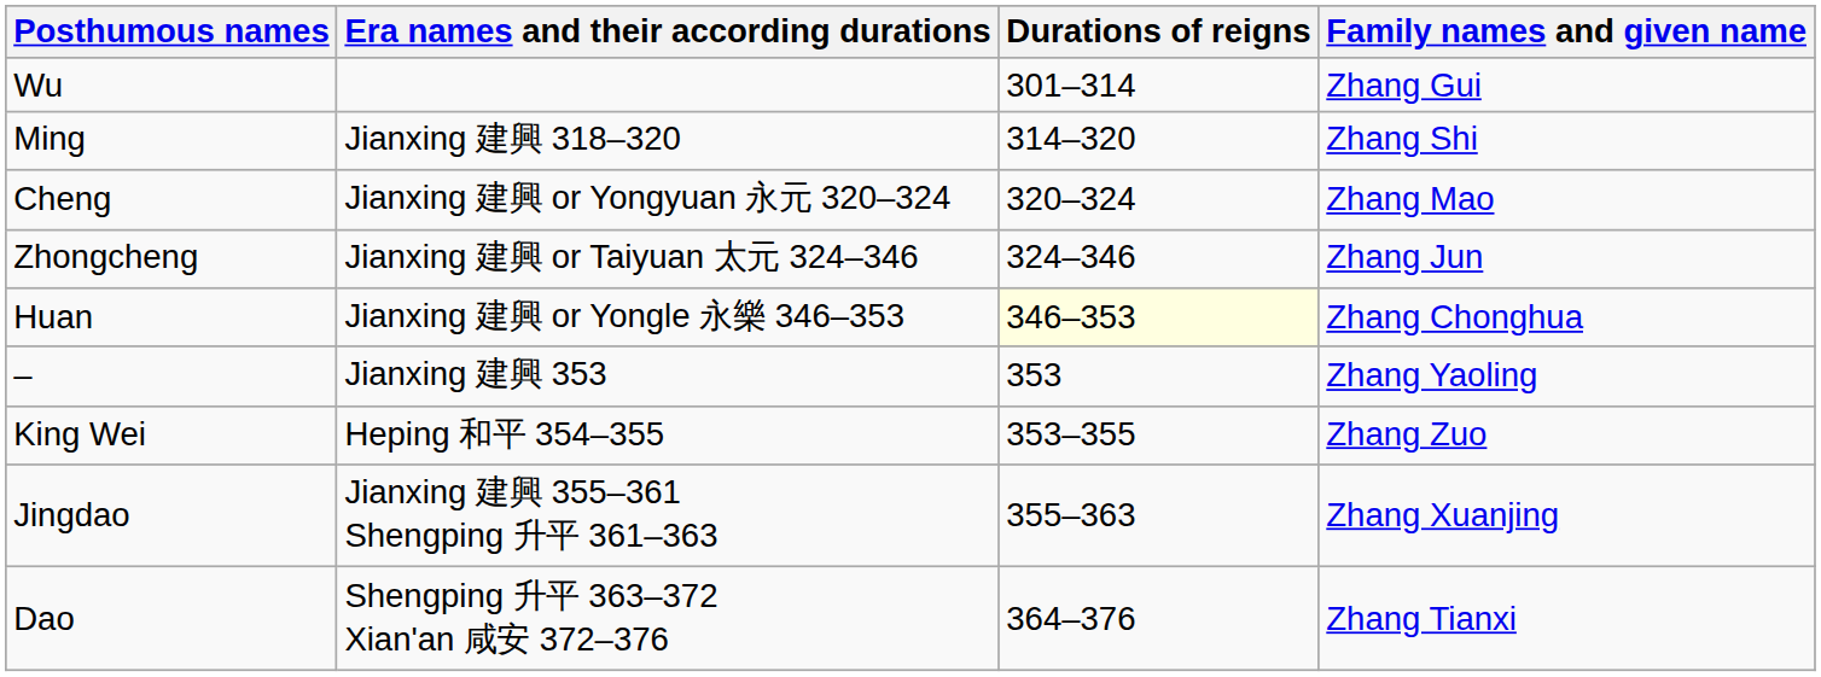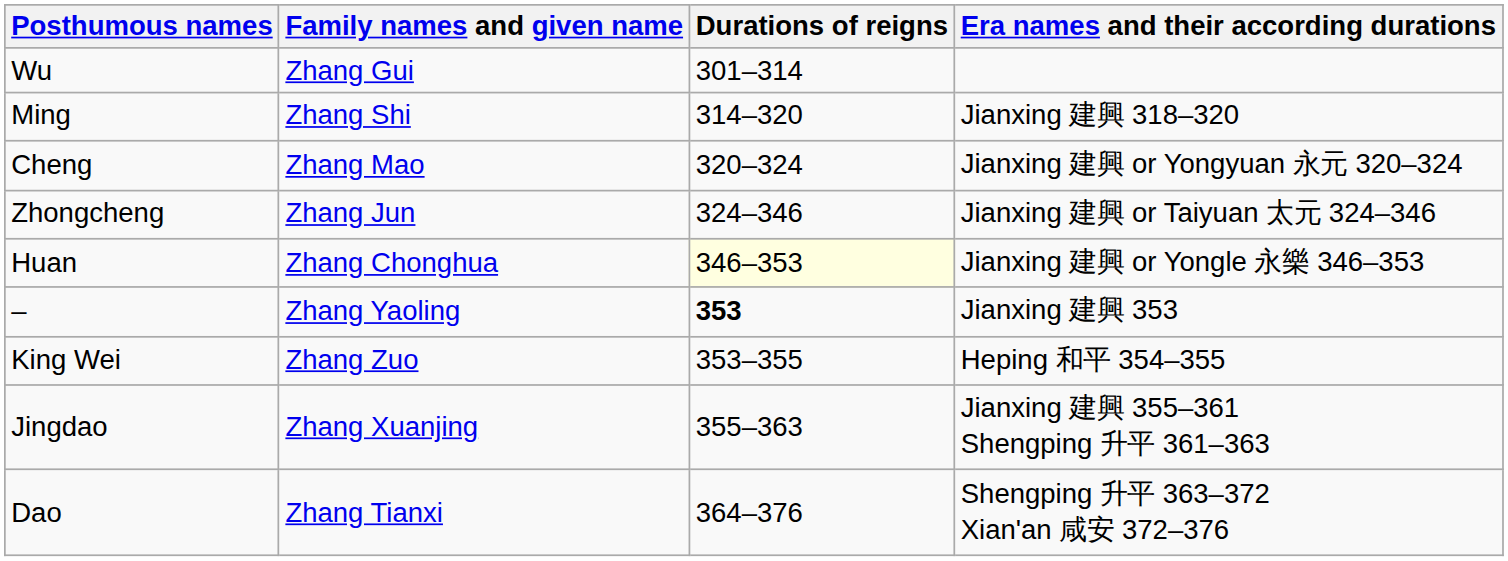columns swapped: Family names and given name <-> Era names and their according durations
– | Durations of reigns: normal -> bold
